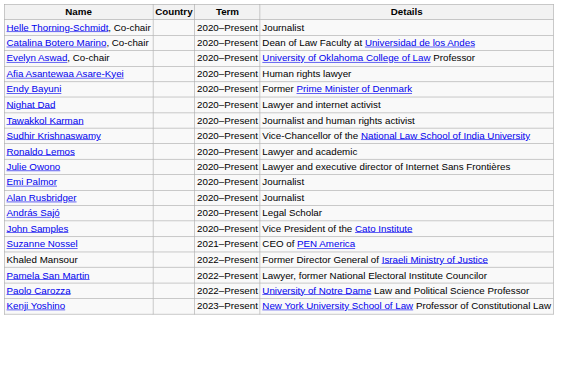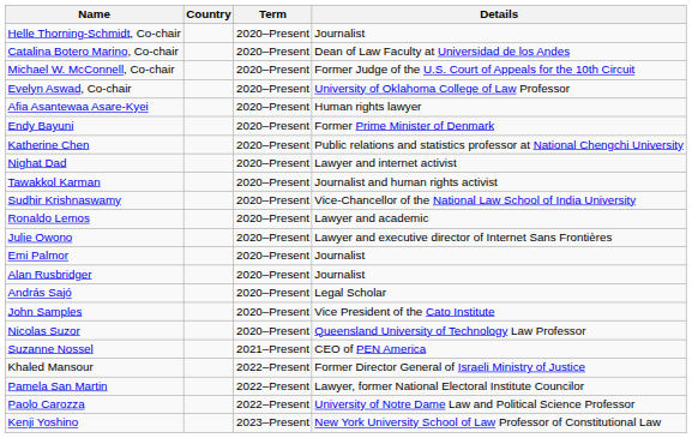+ row: Michael W. McConnell, Co-chair | 2020–Present | Former Judge of the U.S. Court of Appeals for the 10th Circuit
+ row: Katherine Chen | 2020–Present | Public relations and statistics professor at National Chengchi University
+ row: Nicolas Suzor | 2020–Present | Queensland University of Technology Law Professor
